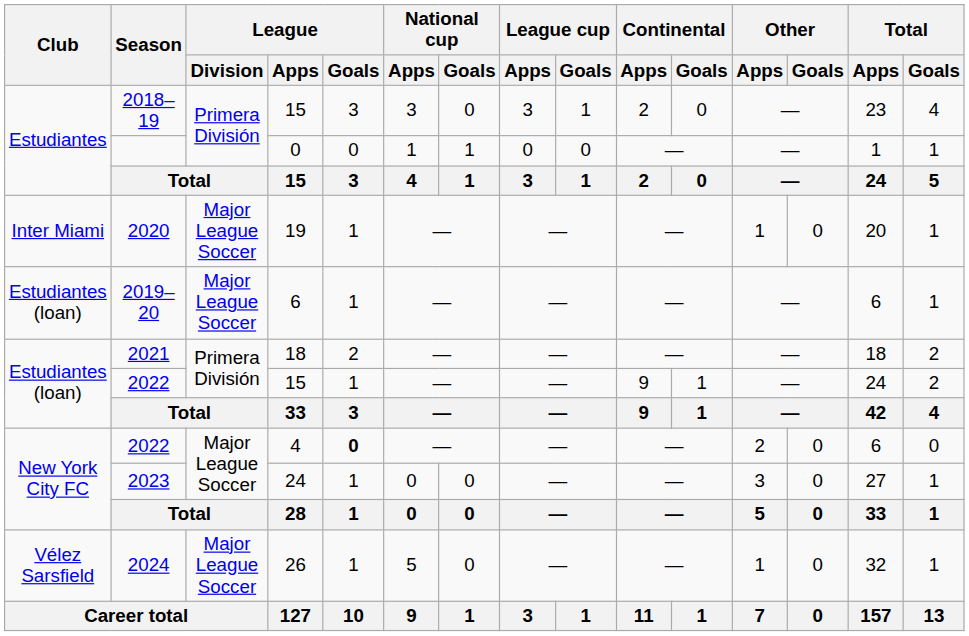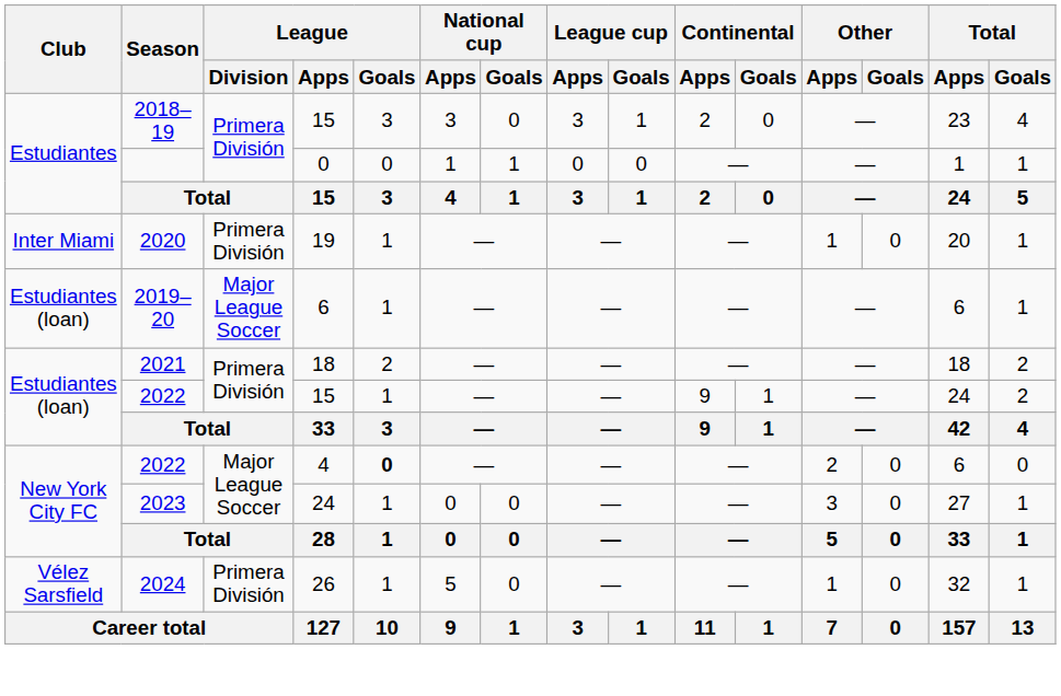2020 | League / Division: Major League Soccer -> Primera División
2024 | League / Division: Major League Soccer -> Primera División
